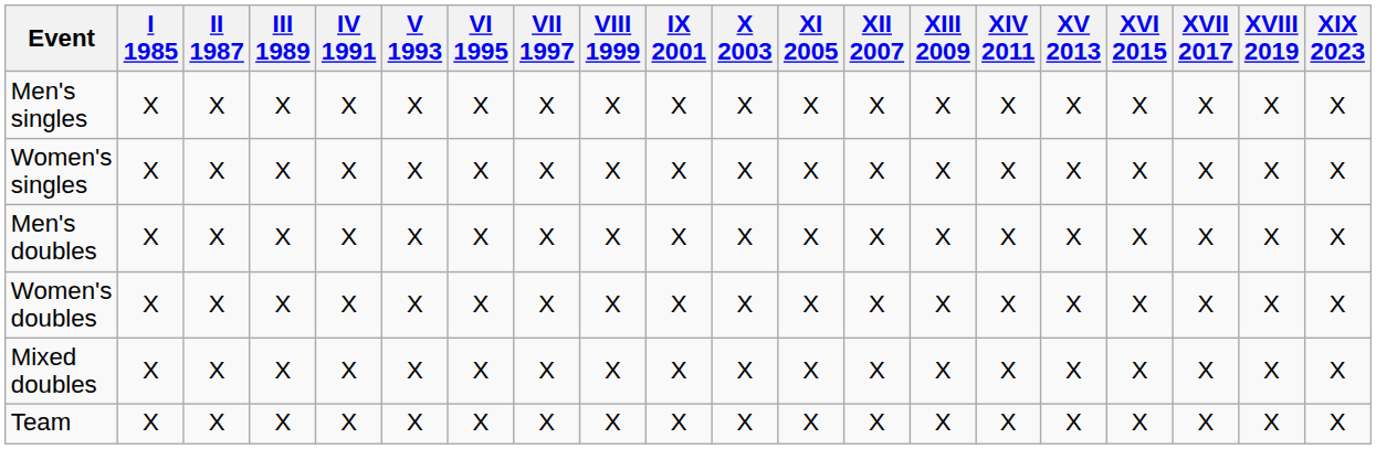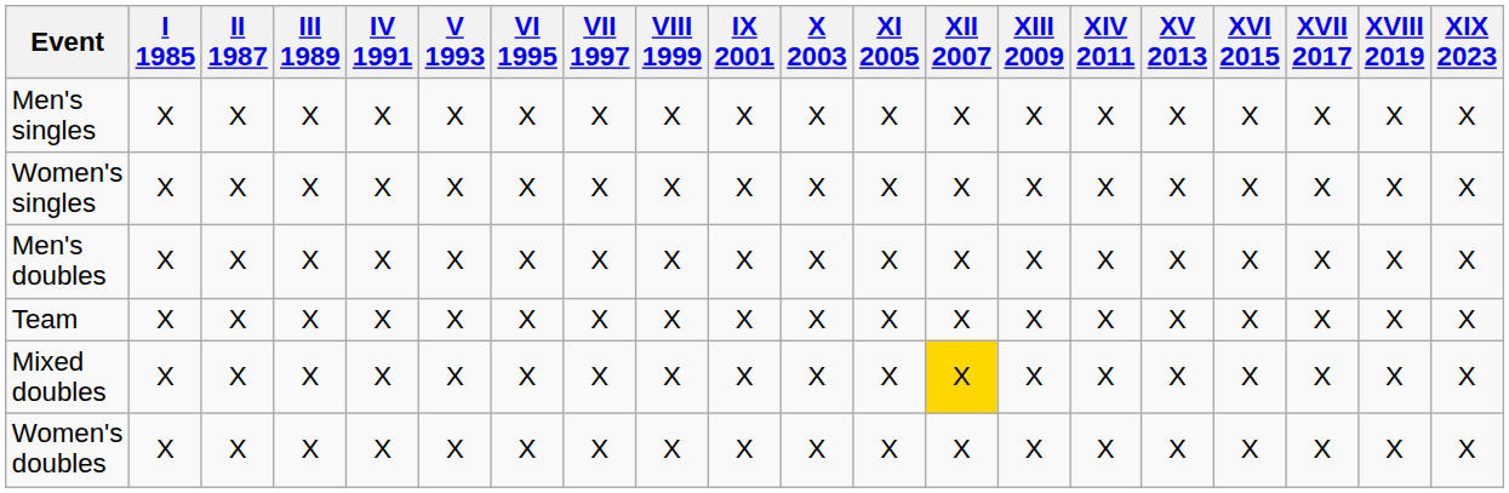rows swapped: Women's doubles <-> Team
Mixed doubles | XII 2007: no background -> gold background
